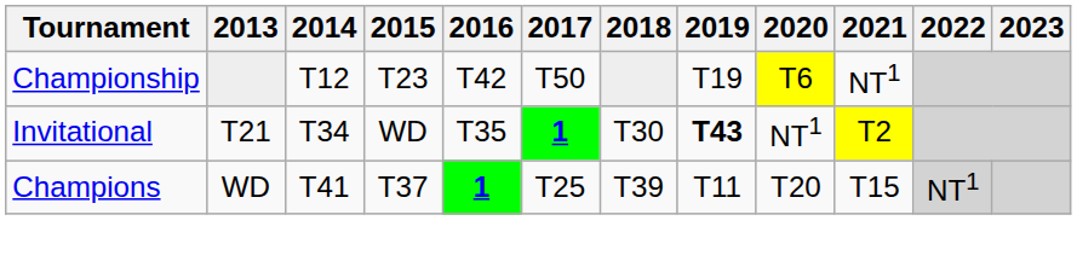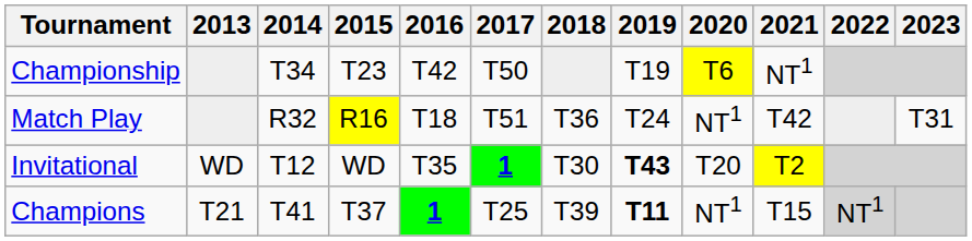Championship | 2014: T12 -> T34
+ row: Match Play | R32 | R16 | T18 | T51 | T36 | T24 | NT1 | T42 | T31
Invitational | 2013: T21 -> WD
Invitational | 2014: T34 -> T12
Invitational | 2020: NT1 -> T20
Champions | 2013: WD -> T21
Champions | 2019: normal -> bold
Champions | 2020: T20 -> NT1
